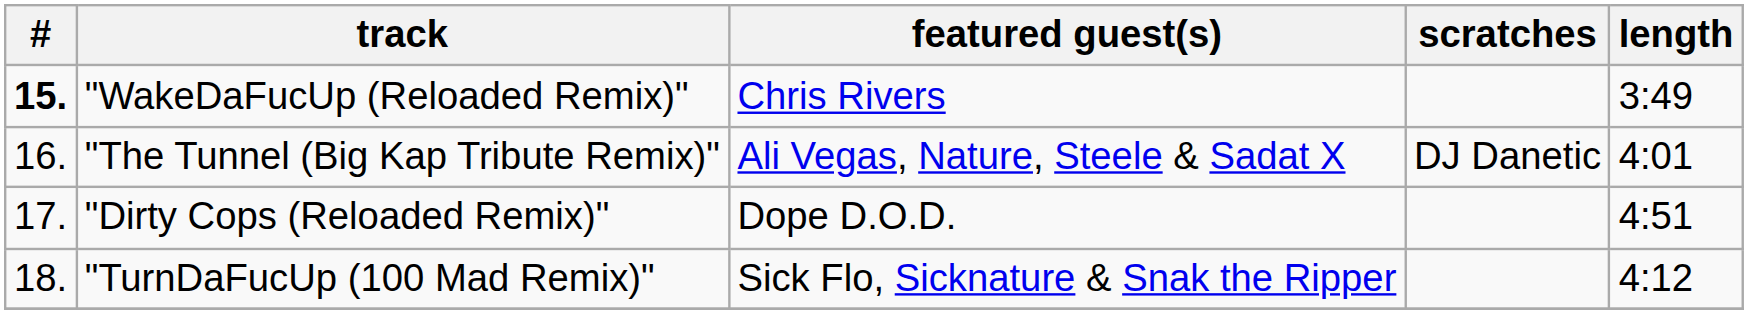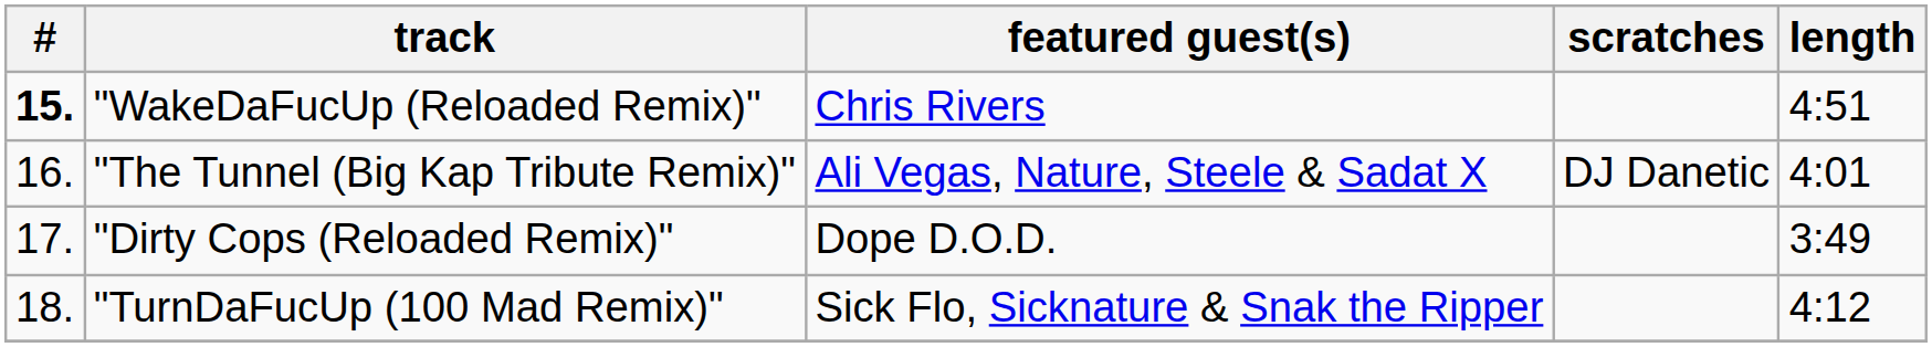"WakeDaFucUp (Reloaded Remix)" | length: 3:49 -> 4:51
"Dirty Cops (Reloaded Remix)" | length: 4:51 -> 3:49
